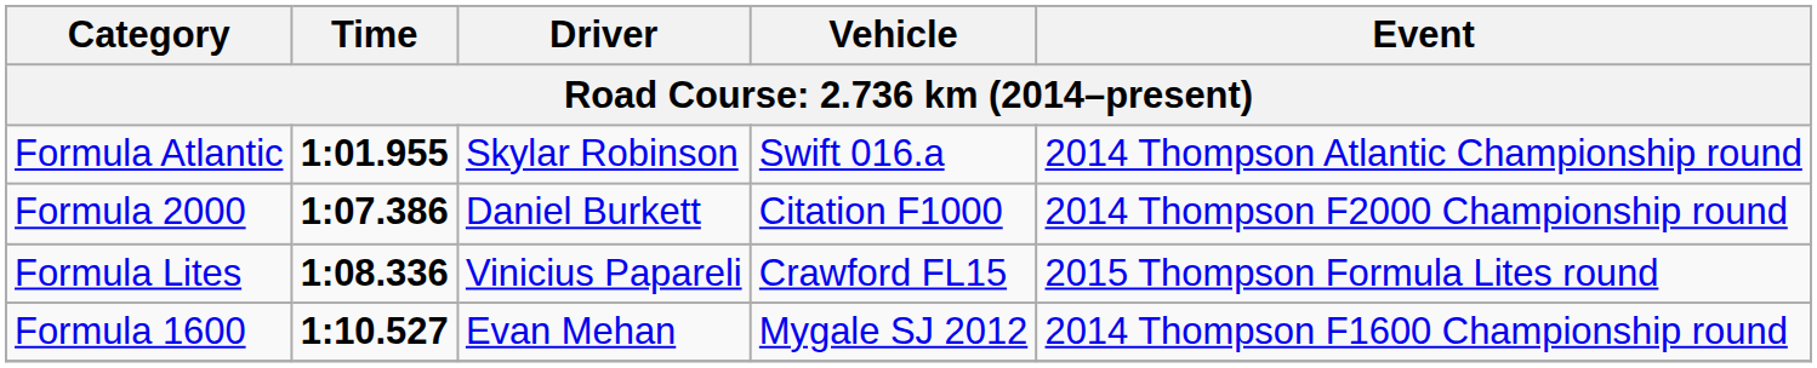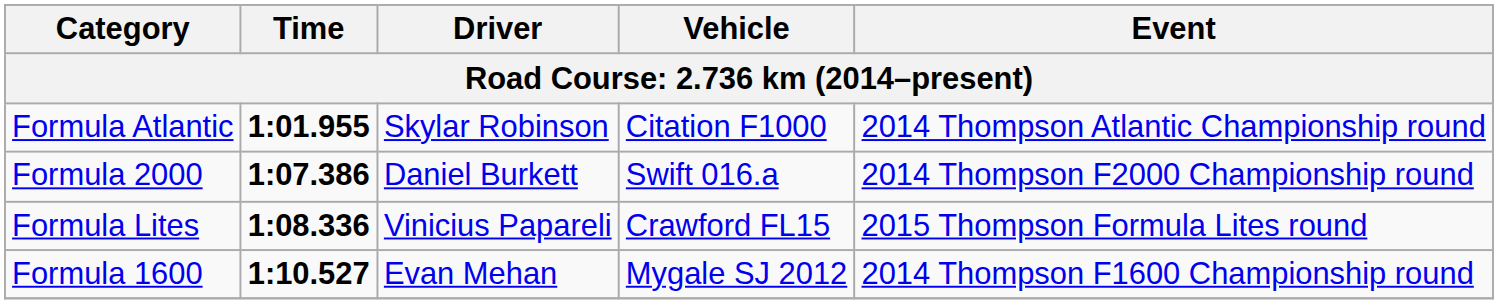Formula Atlantic | Vehicle: Swift 016.a -> Citation F1000
Formula 2000 | Vehicle: Citation F1000 -> Swift 016.a
